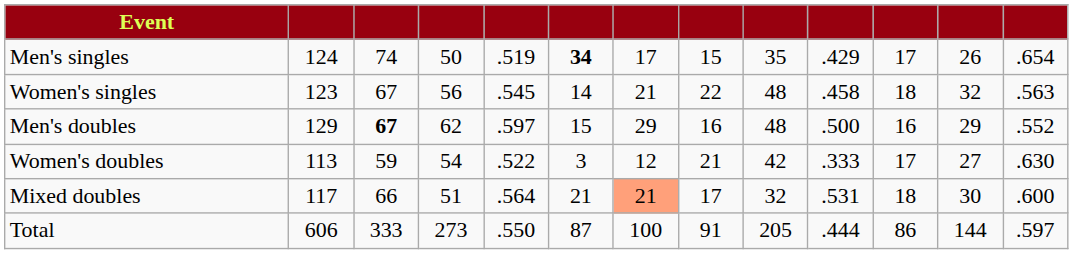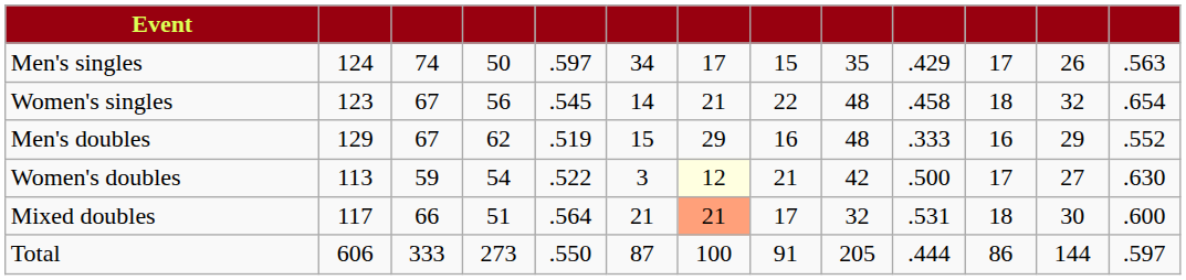Men's singles | column 5: .519 -> .597
Men's singles | column 6: bold -> normal
Men's singles | column 13: .654 -> .563
Women's singles | column 13: .563 -> .654
Men's doubles | column 3: bold -> normal
Men's doubles | column 5: .597 -> .519
Men's doubles | column 10: .500 -> .333
Women's doubles | column 7: no background -> lightyellow background
Women's doubles | column 10: .333 -> .500
